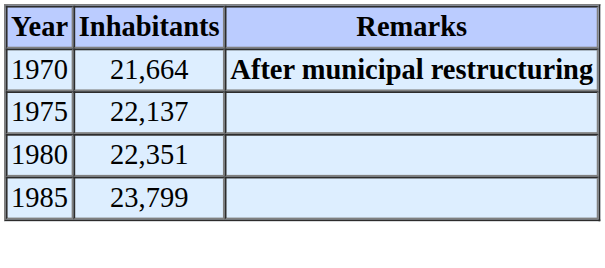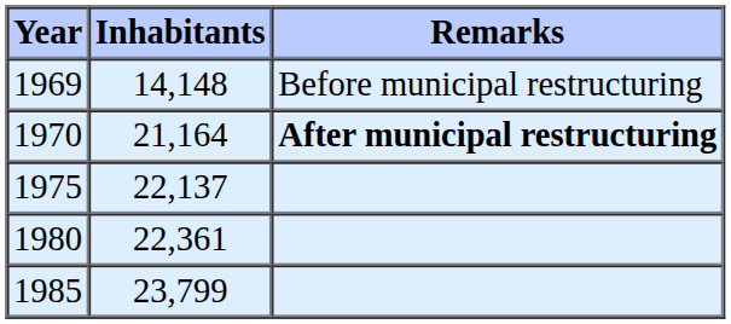+ row: 1969 | 14,148 | Before municipal restructuring
1970 | Inhabitants: 21,664 -> 21,164
1980 | Inhabitants: 22,351 -> 22,361
